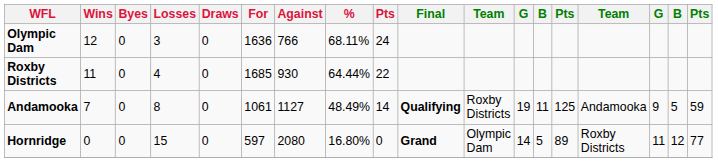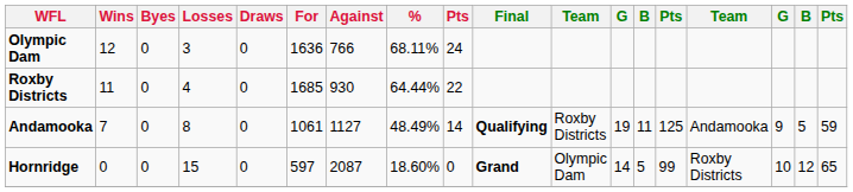Hornridge | Against: 2080 -> 2087
Hornridge | %: 16.80% -> 18.60%
Hornridge | column 14: 89 -> 99
Hornridge | column 16: 11 -> 10
Hornridge | column 18: 77 -> 65
